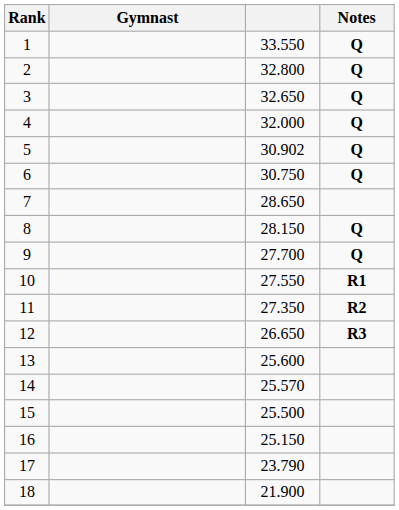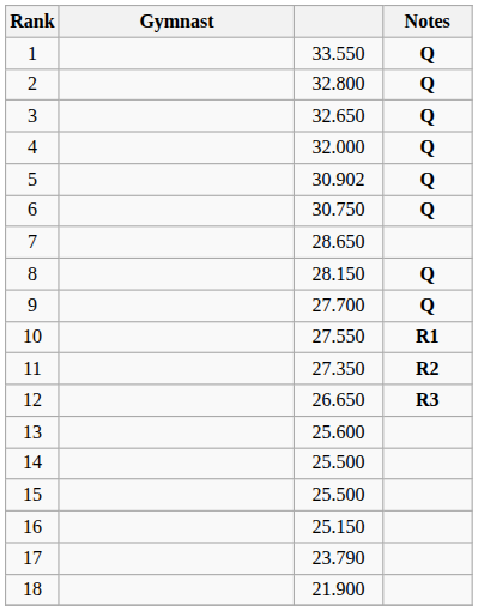14 | column 3: 25.570 -> 25.500
